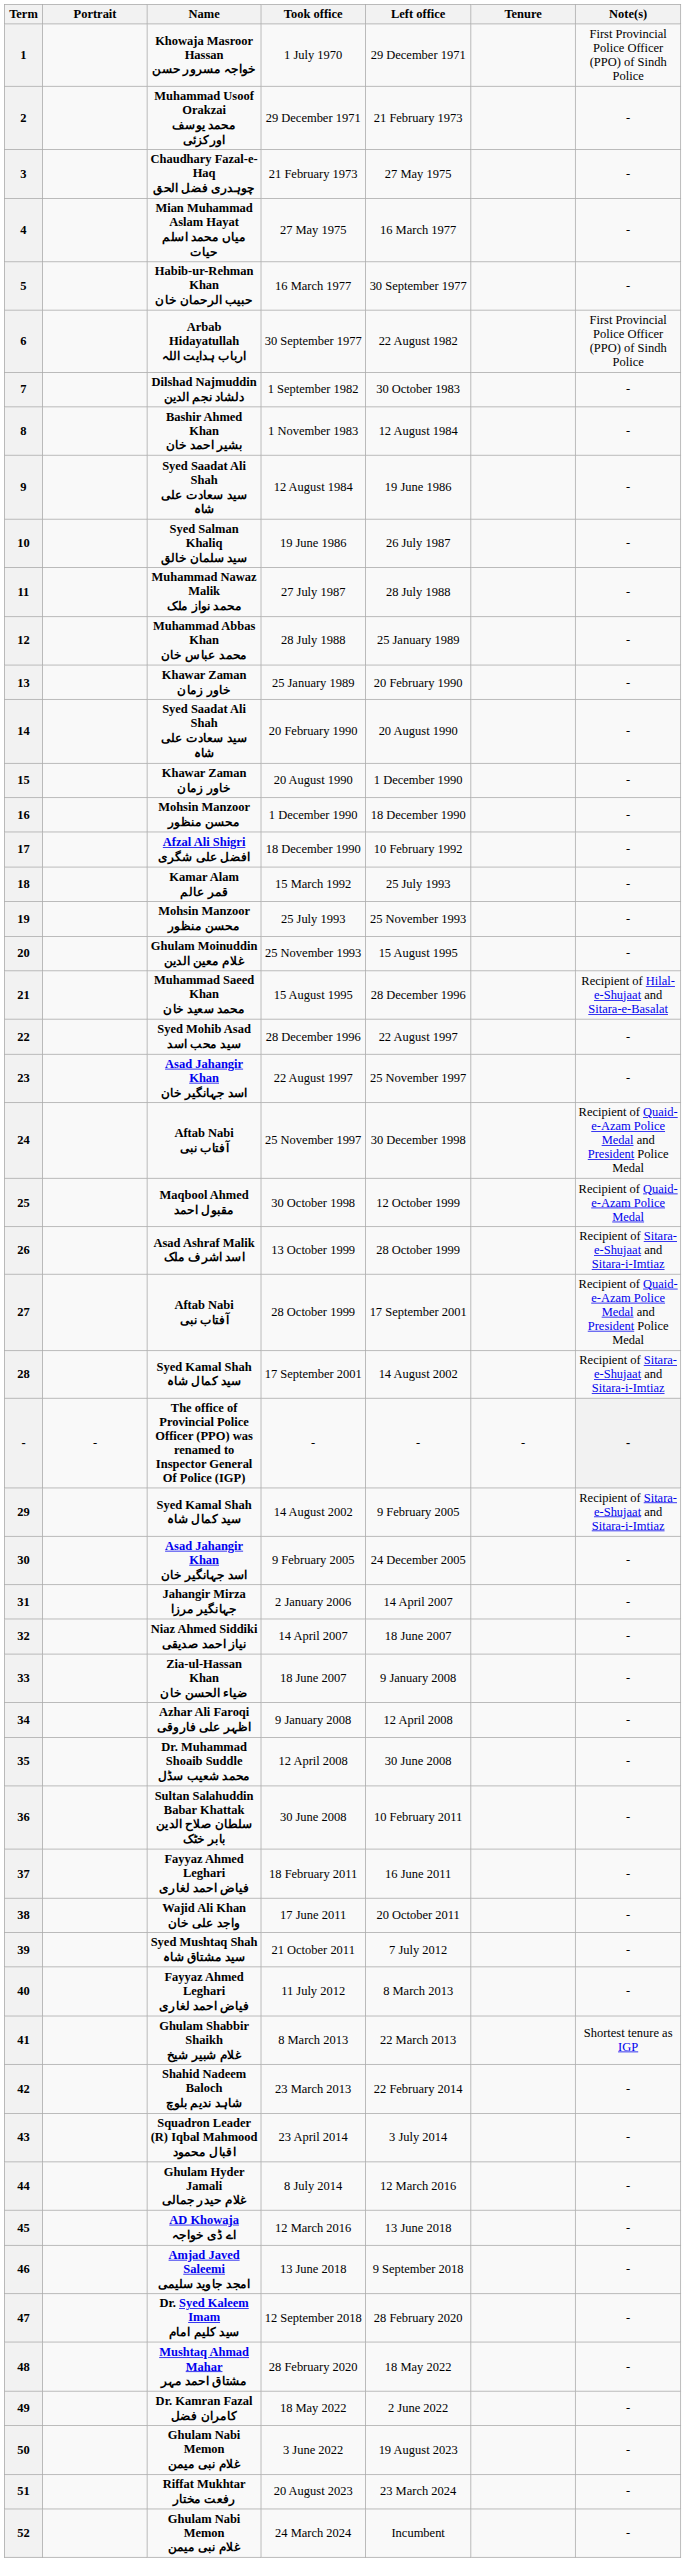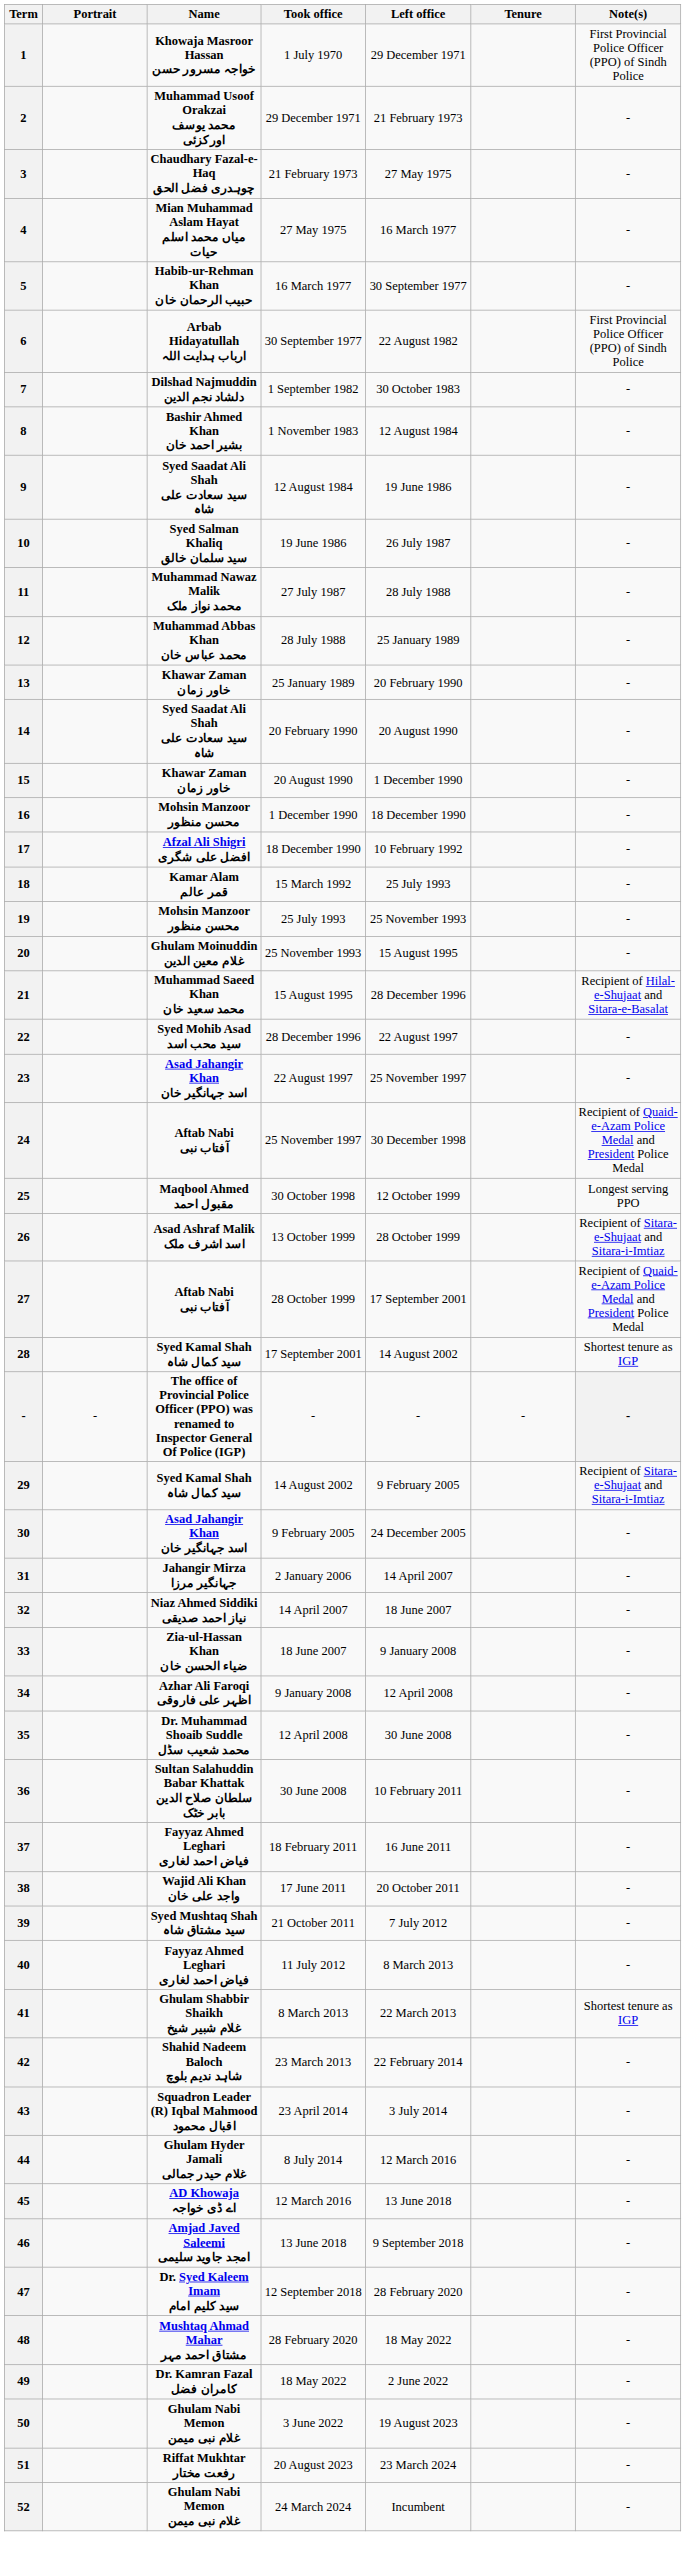25 | Note(s): Recipient of Quaid-e-Azam Police Medal -> Longest serving PPO
28 | Note(s): Recipient of Sitara-e-Shujaat and Sitara-i-Imtiaz -> Shortest tenure as IGP
